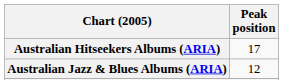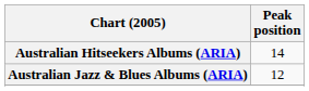Australian Hitseekers Albums (ARIA) | Peak position: 17 -> 14
